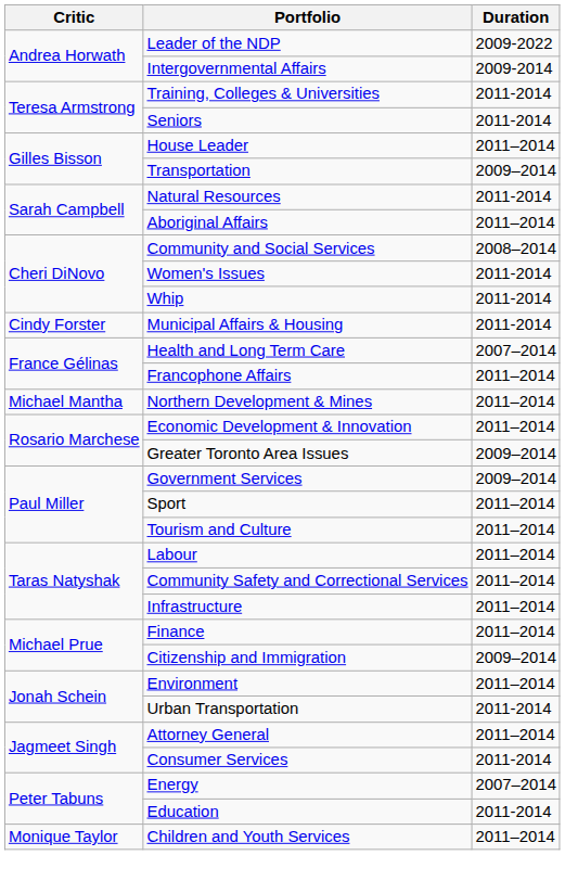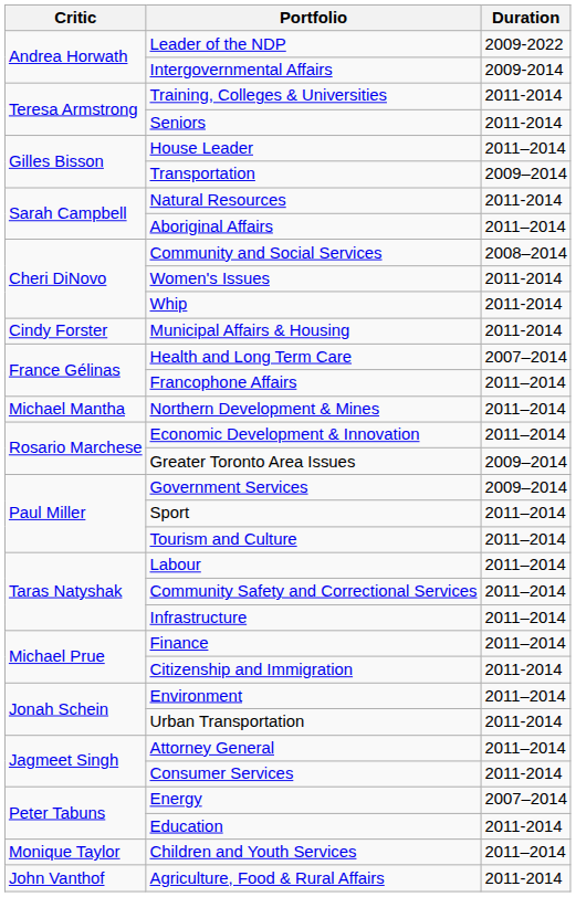Citizenship and Immigration | Duration: 2009–2014 -> 2011-2014
+ row: John Vanthof | Agriculture, Food & Rural Affairs | 2011-2014
